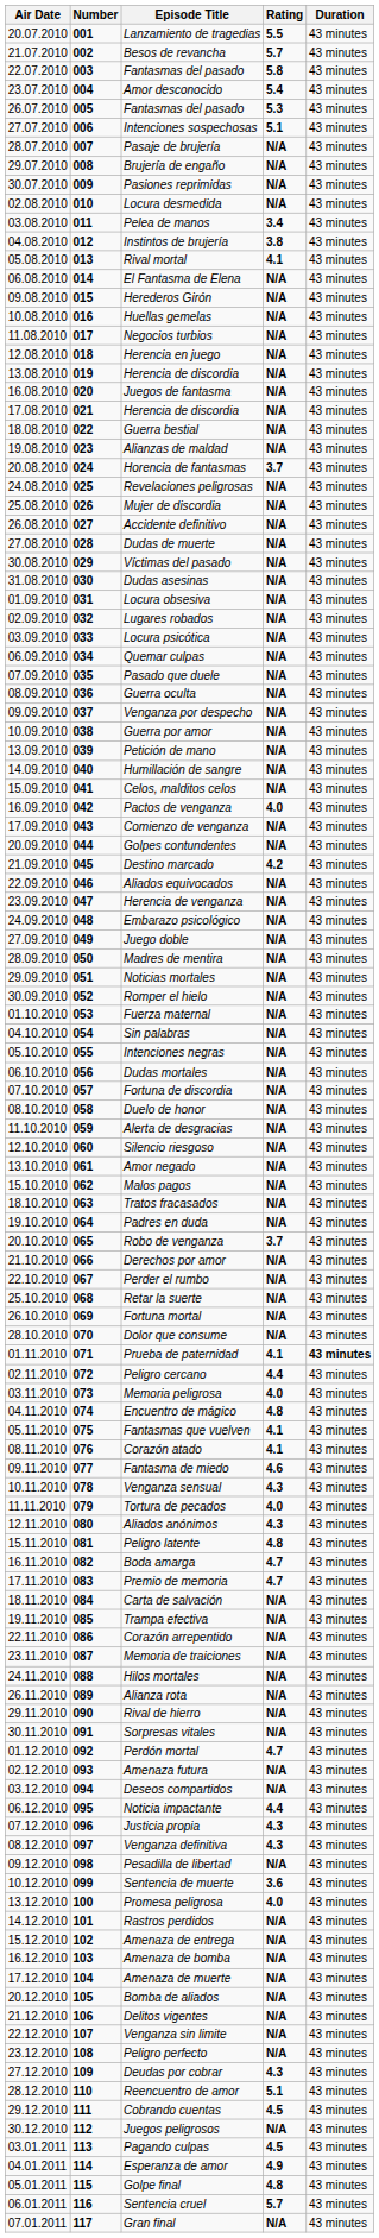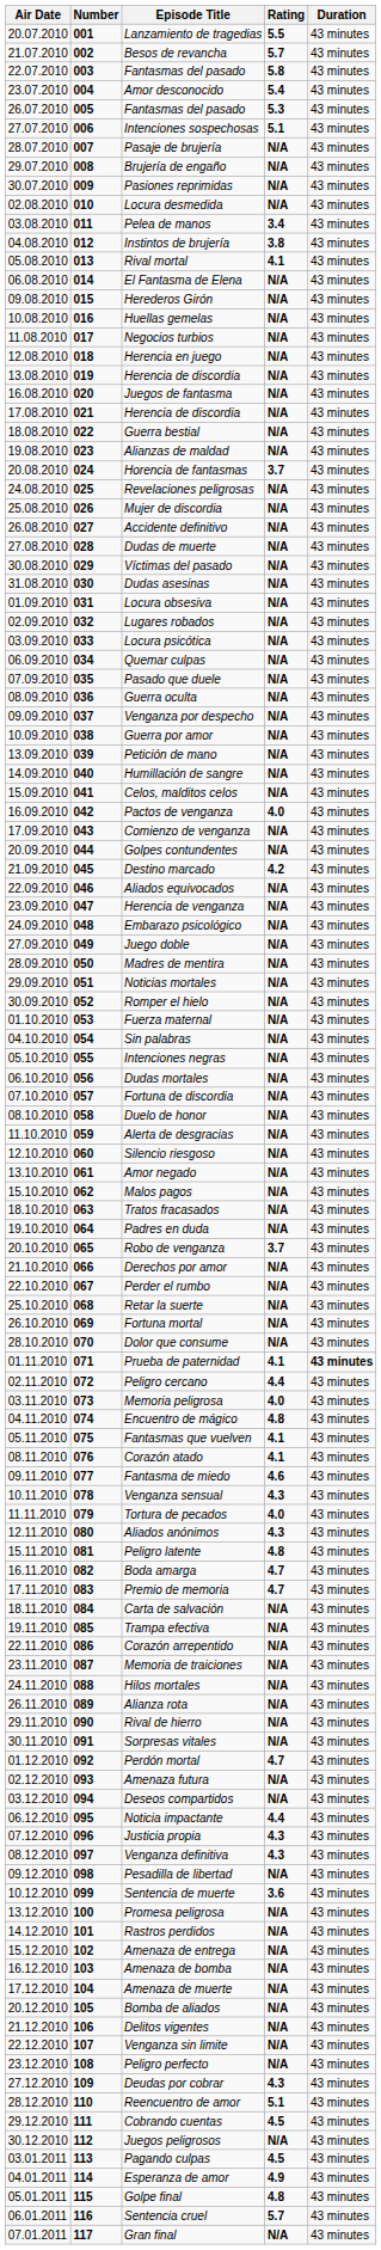Promesa peligrosa | Rating: 4.0 -> N/A
